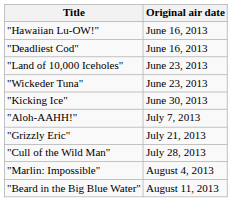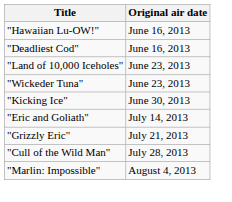- row: "Aloh-AAHH!" | July 7, 2013
+ row: "Eric and Goliath" | July 14, 2013
- row: "Beard in the Big Blue Water" | August 11, 2013
